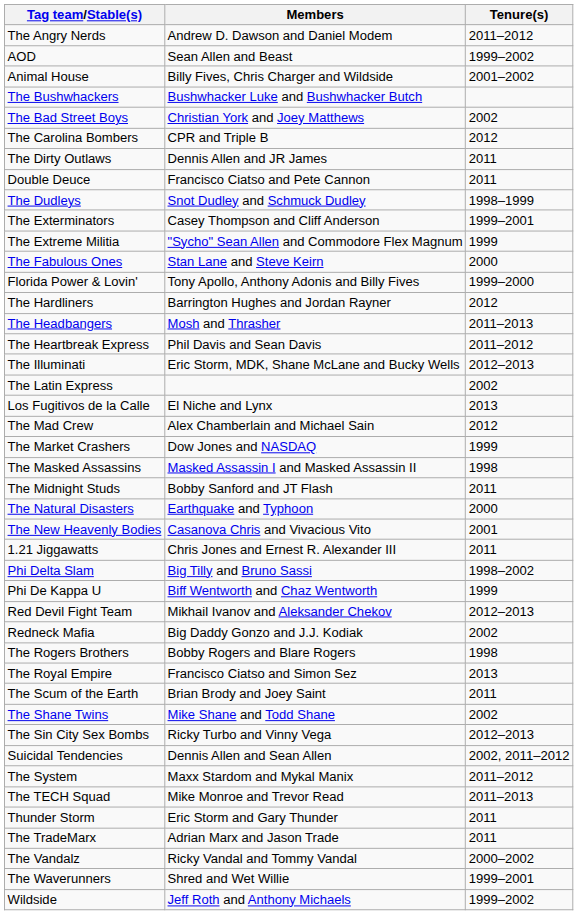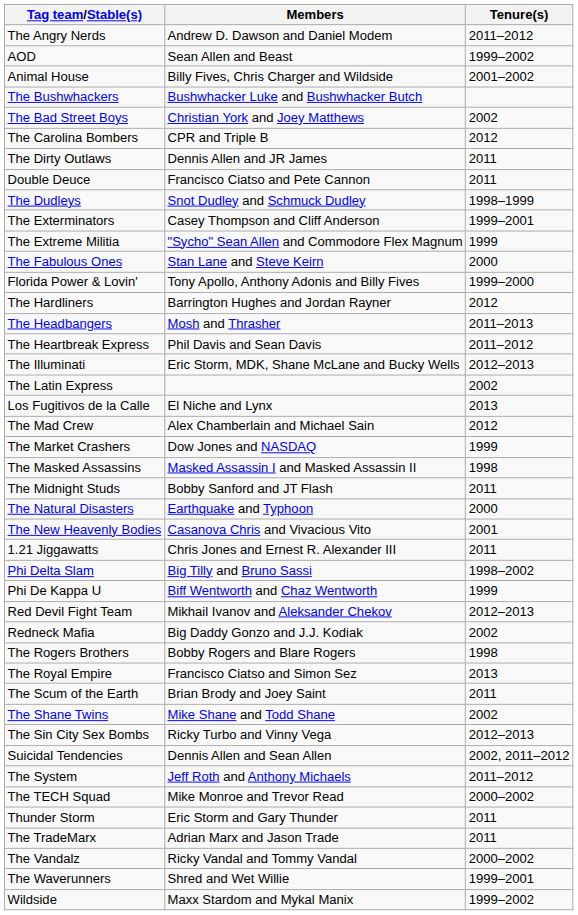The System | Members: Maxx Stardom and Mykal Manix -> Jeff Roth and Anthony Michaels
The TECH Squad | Tenure(s): 2011–2013 -> 2000–2002
Wildside | Members: Jeff Roth and Anthony Michaels -> Maxx Stardom and Mykal Manix
